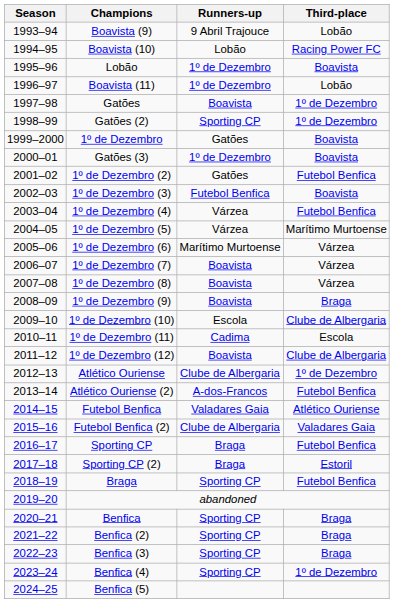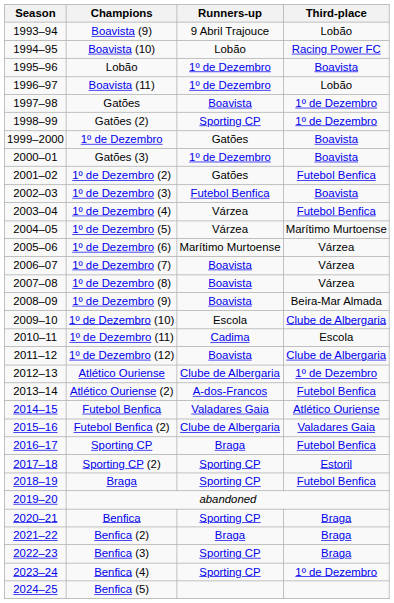1º de Dezembro (9) | Third-place: Braga -> Beira-Mar Almada
Sporting CP (2) | Runners-up: Braga -> Sporting CP
Benfica (2) | Runners-up: Sporting CP -> Braga
